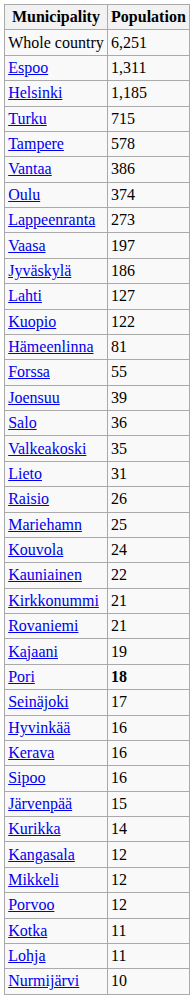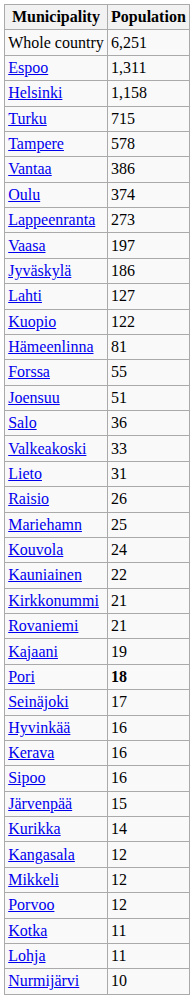Helsinki | Population: 1,185 -> 1,158
Joensuu | Population: 39 -> 51
Valkeakoski | Population: 35 -> 33
